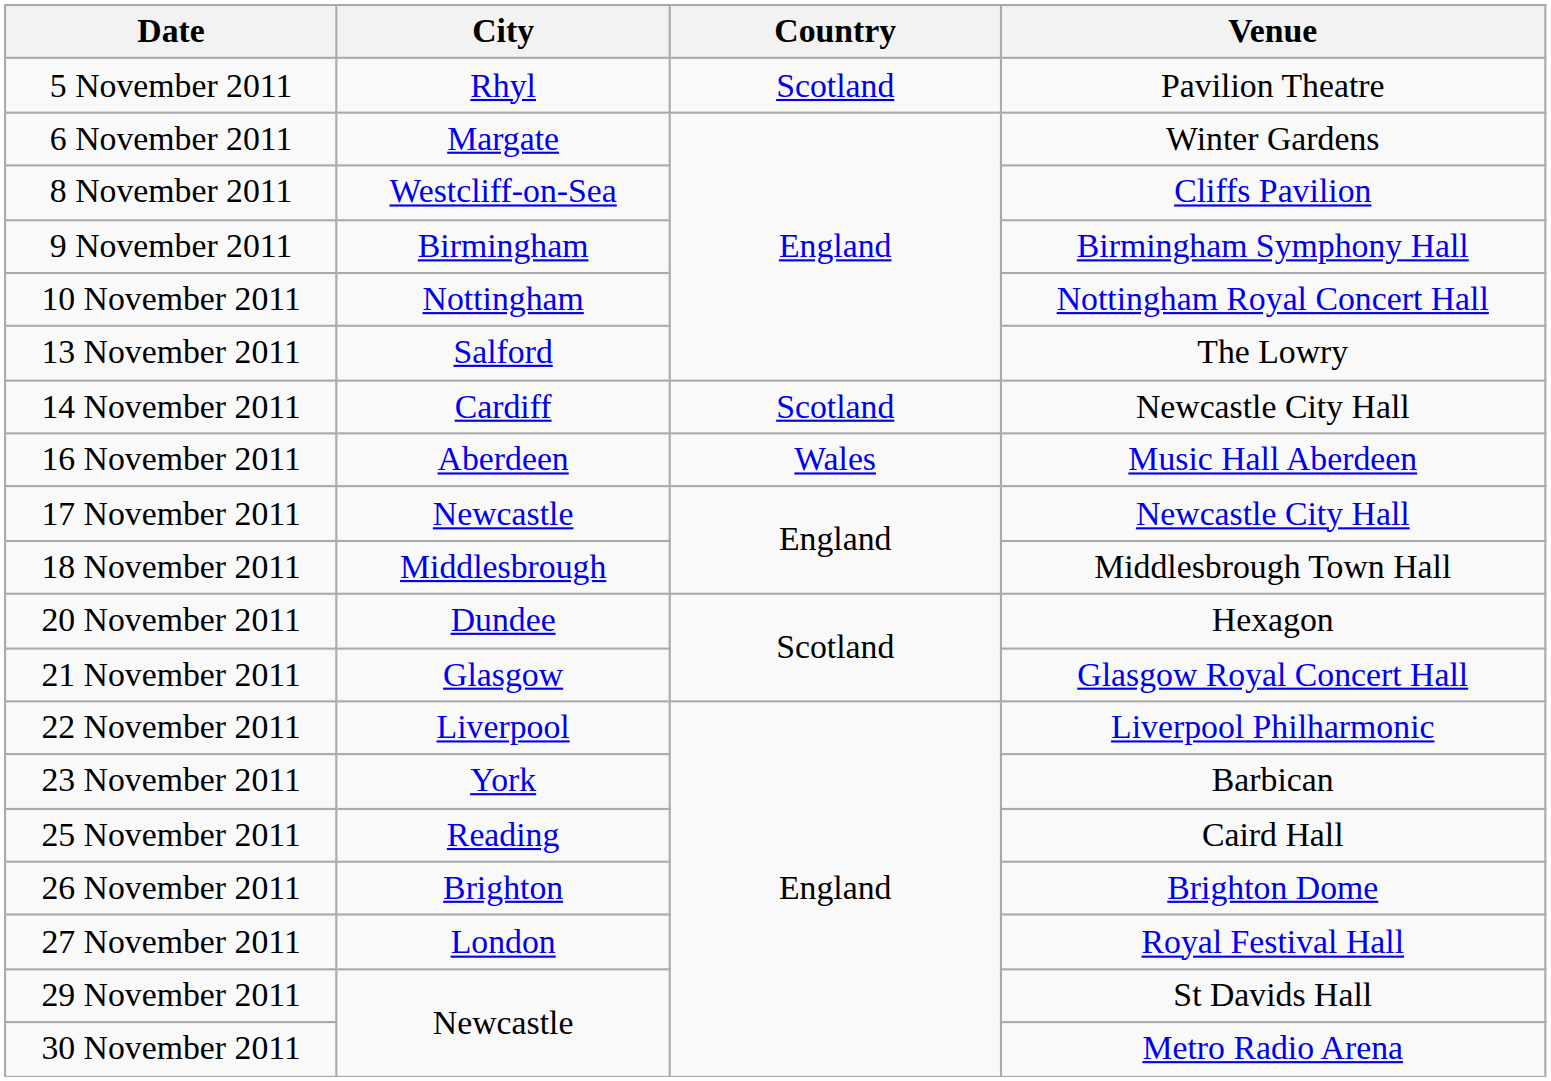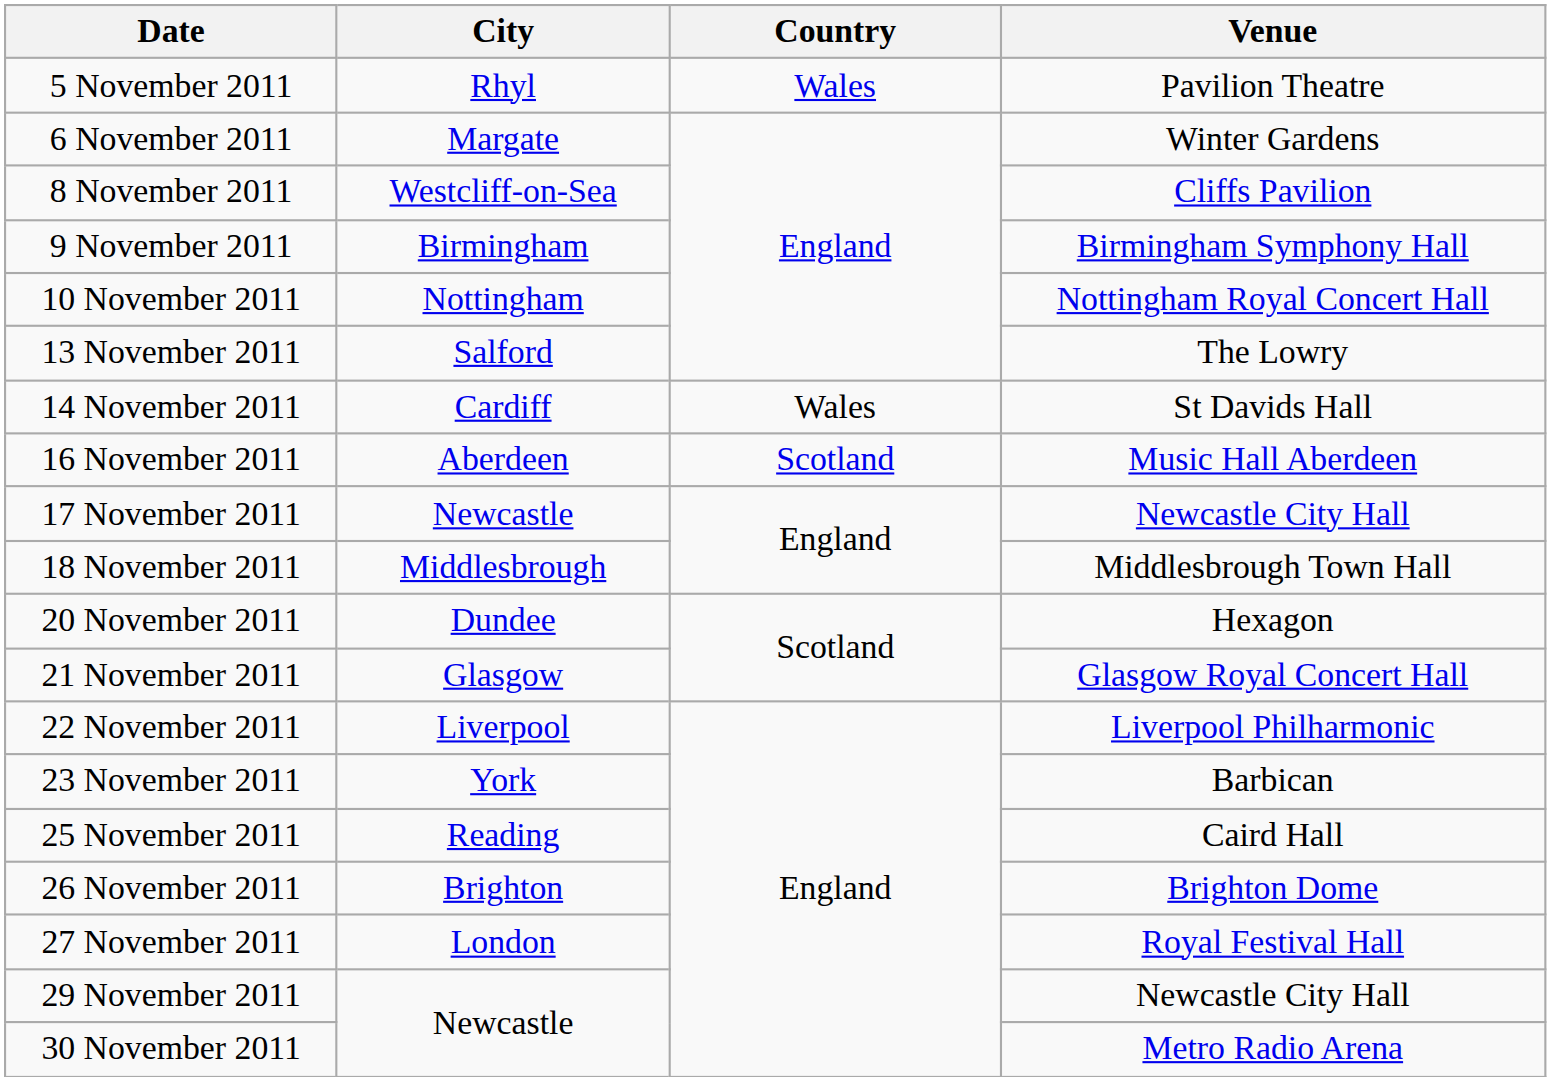5 November 2011 | Country: Scotland -> Wales
14 November 2011 | Country: Scotland -> Wales
14 November 2011 | Venue: Newcastle City Hall -> St Davids Hall
16 November 2011 | Country: Wales -> Scotland
29 November 2011 | Venue: St Davids Hall -> Newcastle City Hall
